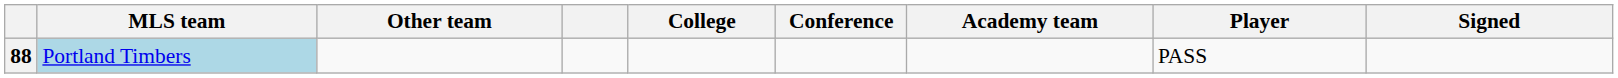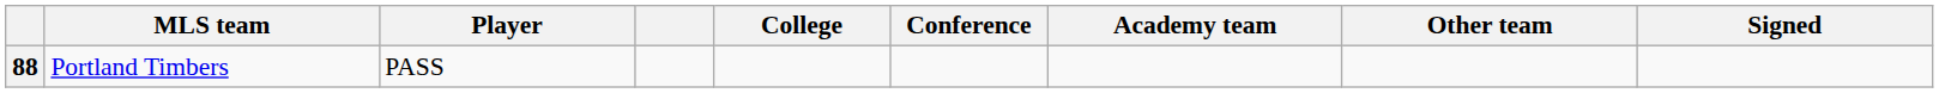columns swapped: Player <-> Other team
88 | MLS team: lightblue background -> no background
